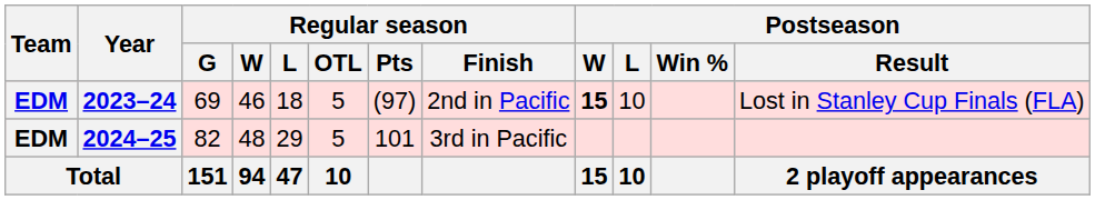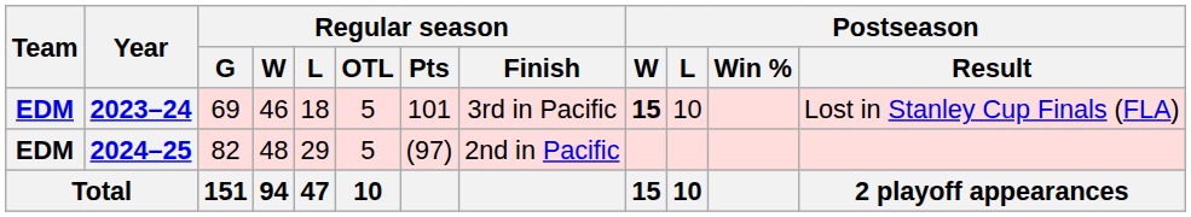2023–24 | Regular season / Pts: (97) -> 101
2023–24 | Regular season / Finish: 2nd in Pacific -> 3rd in Pacific
2024–25 | Regular season / Pts: 101 -> (97)
2024–25 | Regular season / Finish: 3rd in Pacific -> 2nd in Pacific
